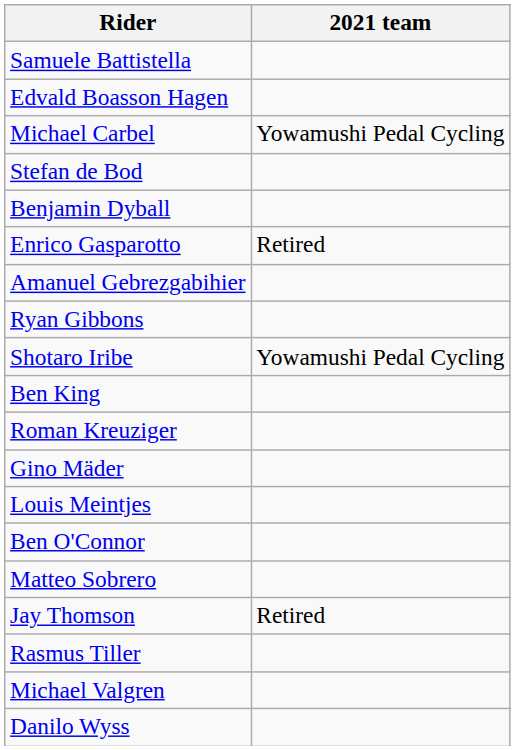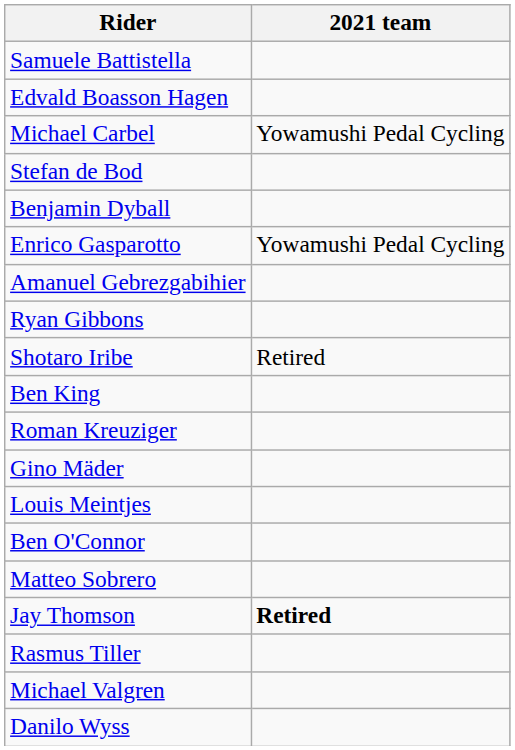Enrico Gasparotto | 2021 team: Retired -> Yowamushi Pedal Cycling
Shotaro Iribe | 2021 team: Yowamushi Pedal Cycling -> Retired
Jay Thomson | 2021 team: normal -> bold
